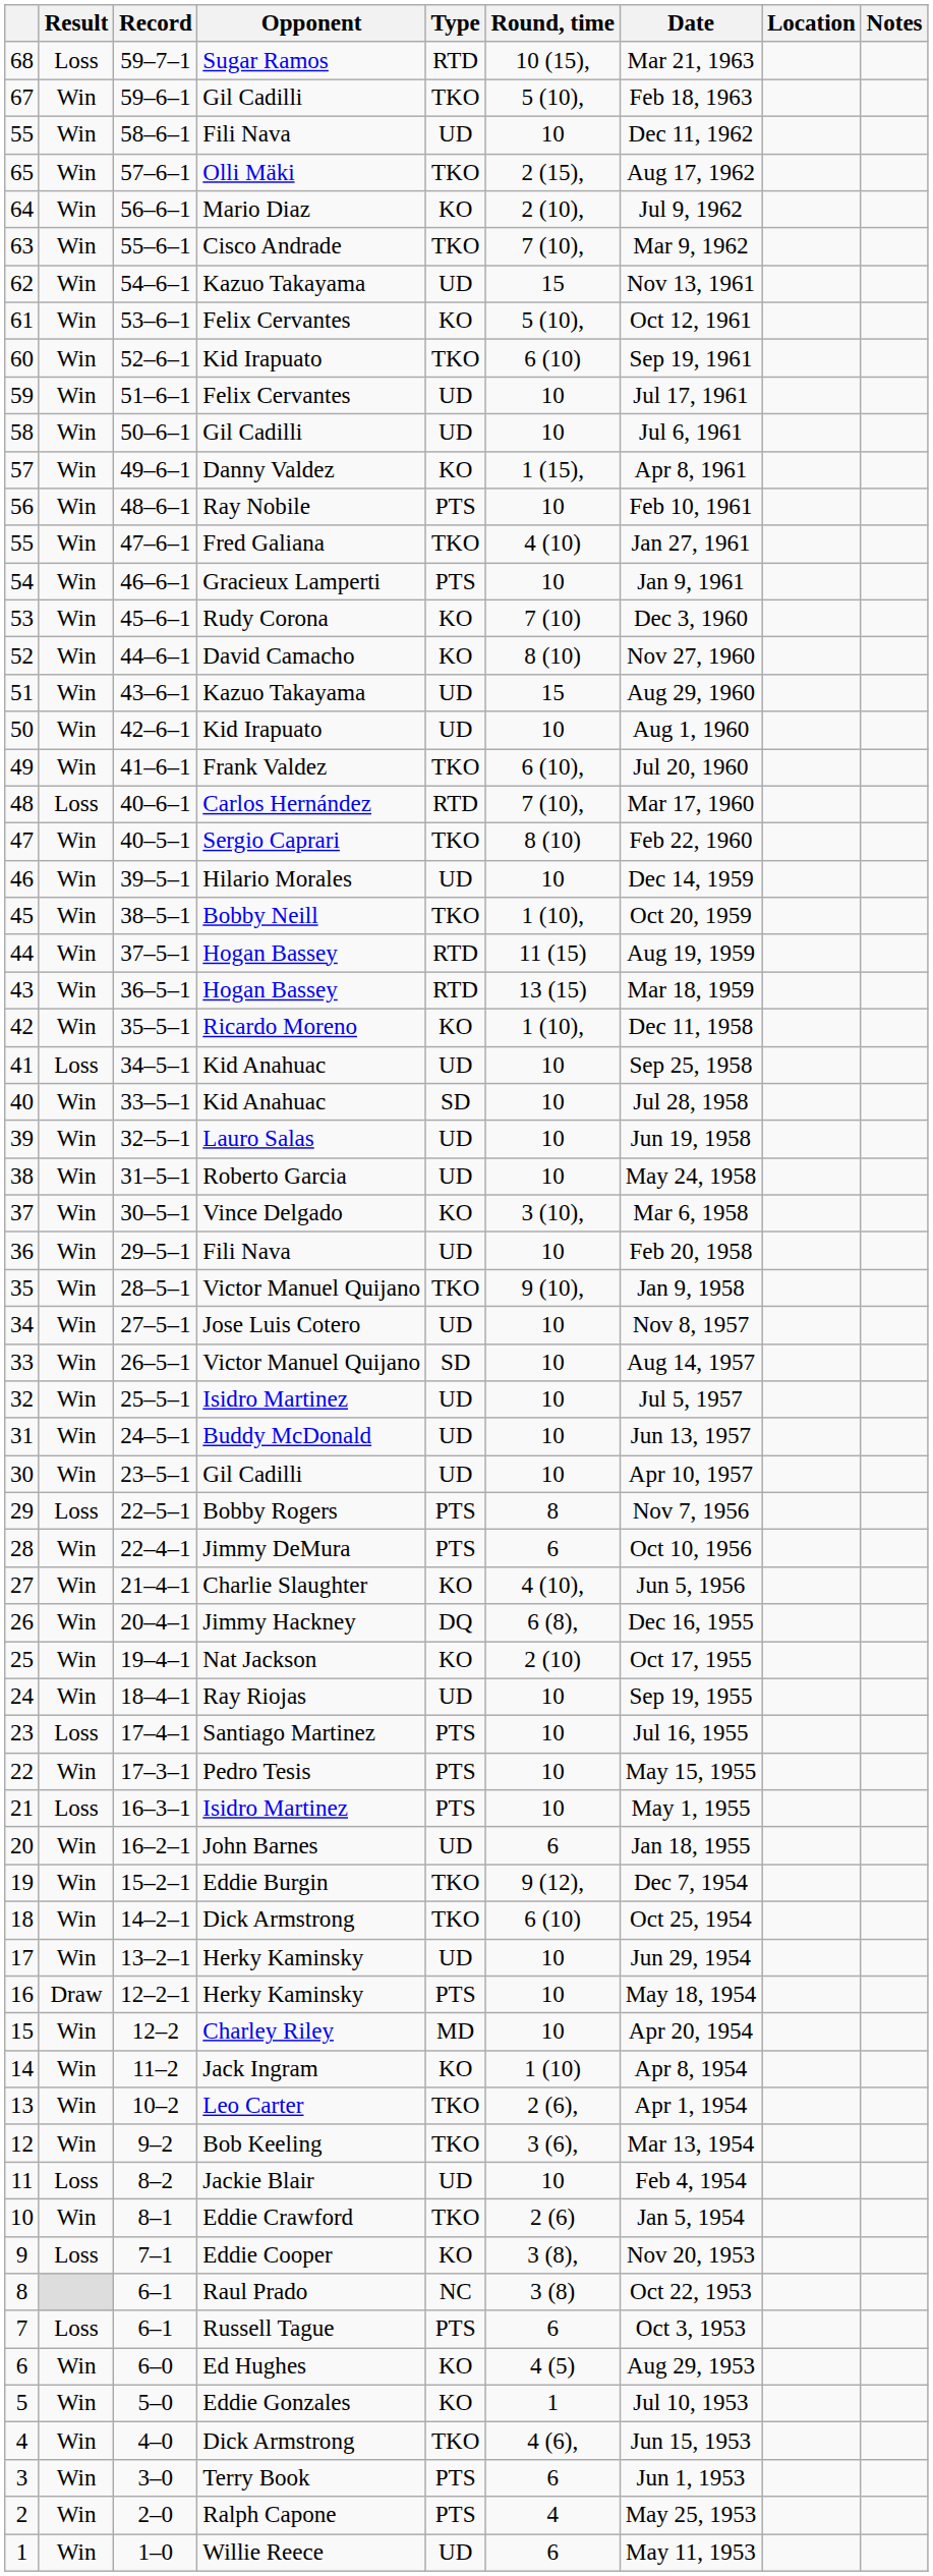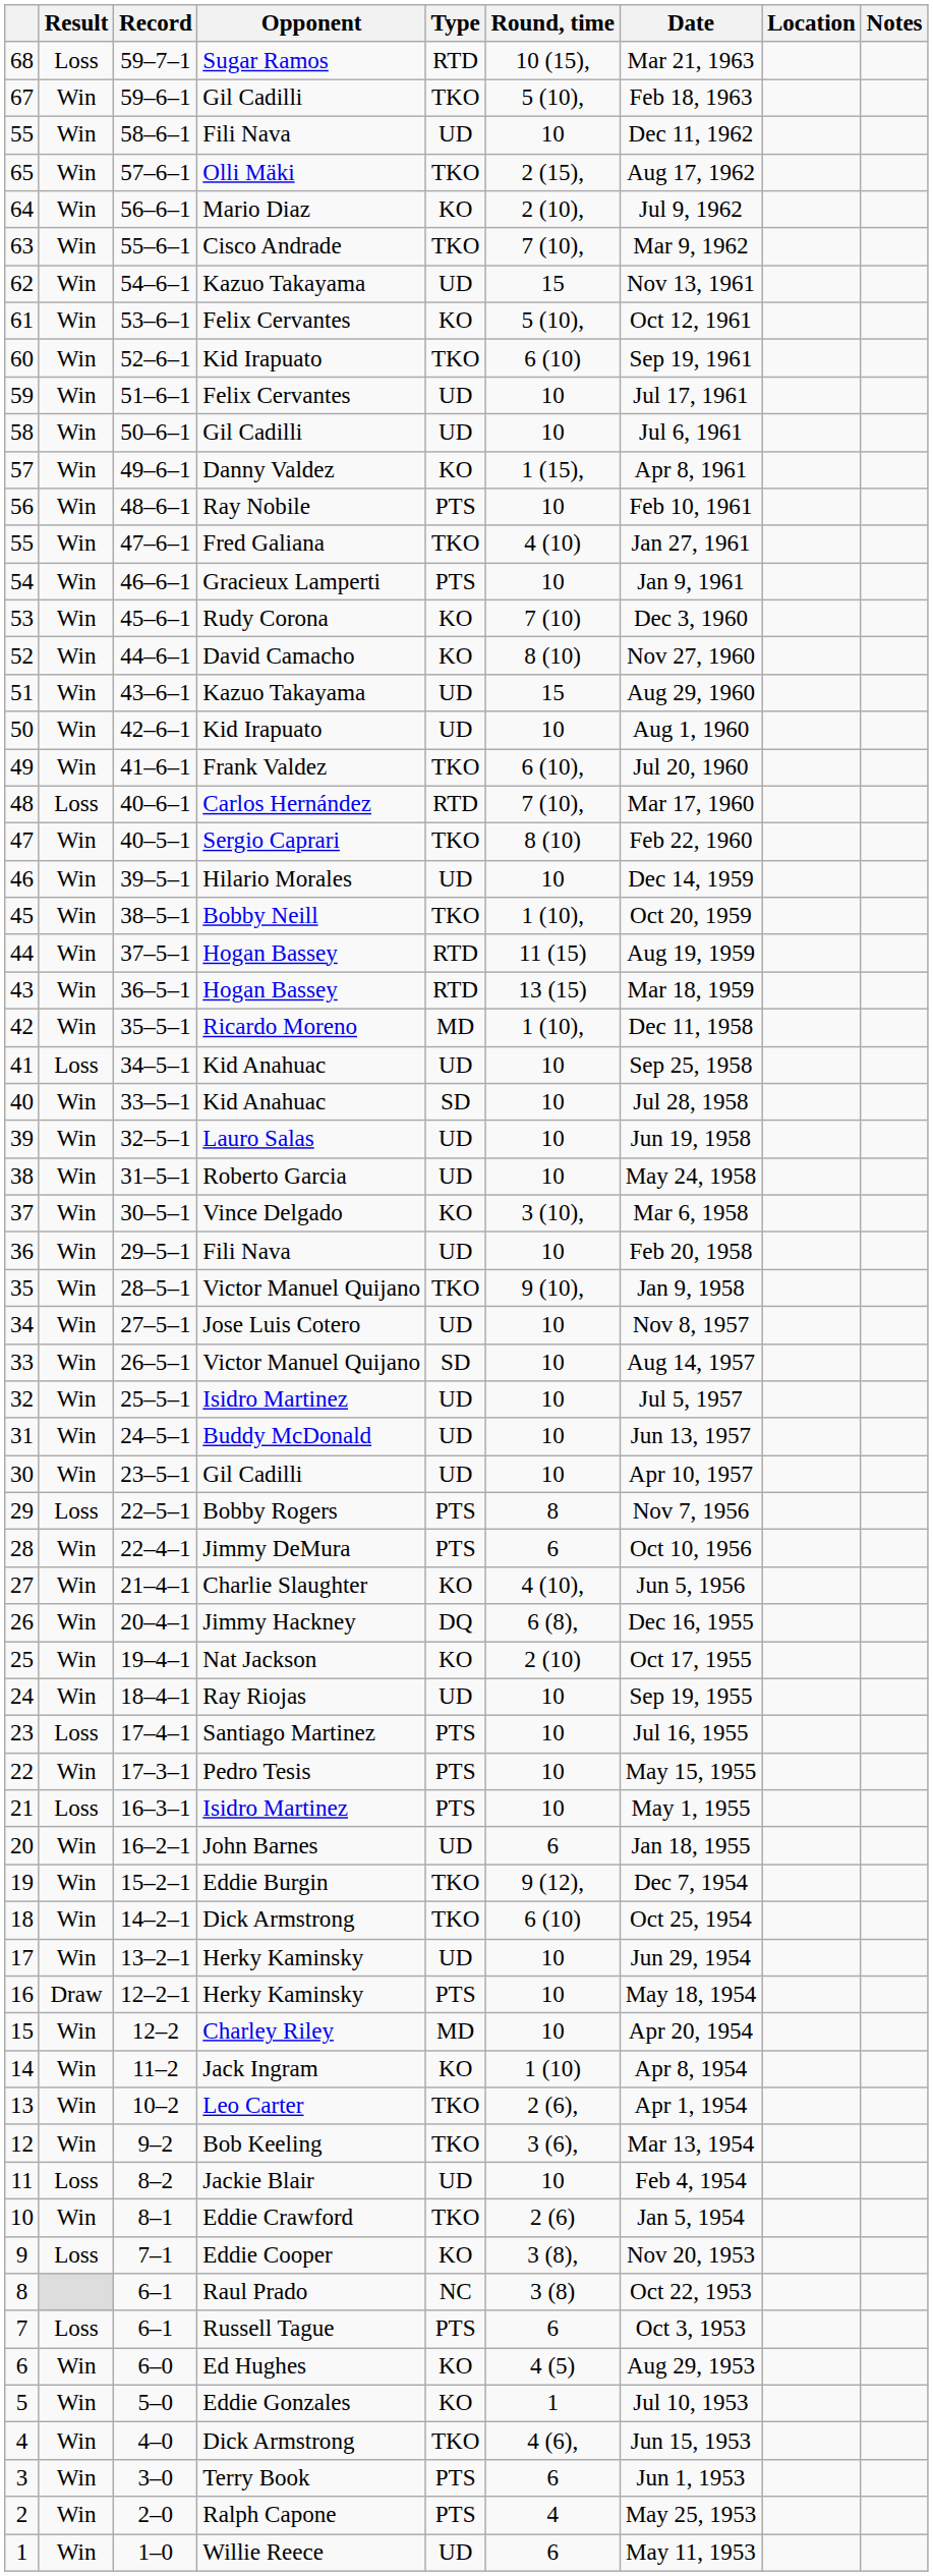42 | Type: KO -> MD
